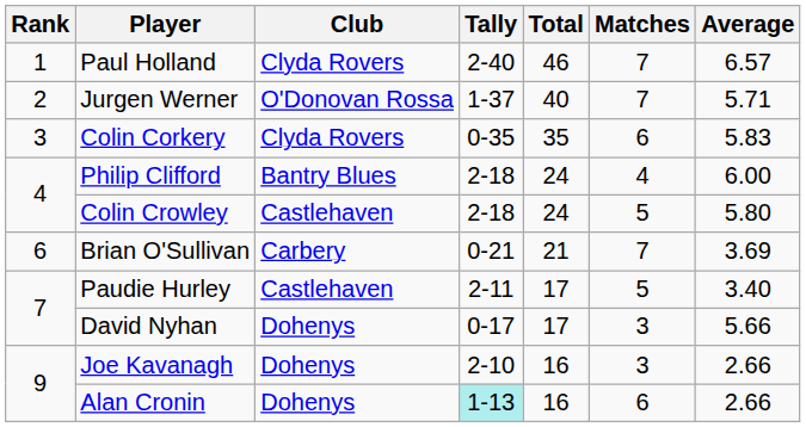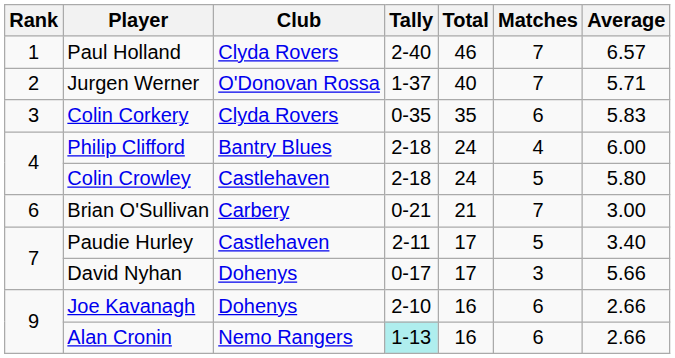Brian O'Sullivan | Average: 3.69 -> 3.00
Joe Kavanagh | Matches: 3 -> 6
Alan Cronin | Club: Dohenys -> Nemo Rangers
